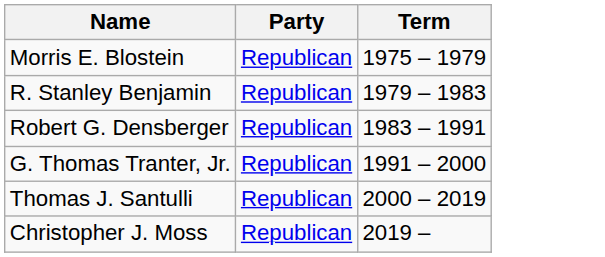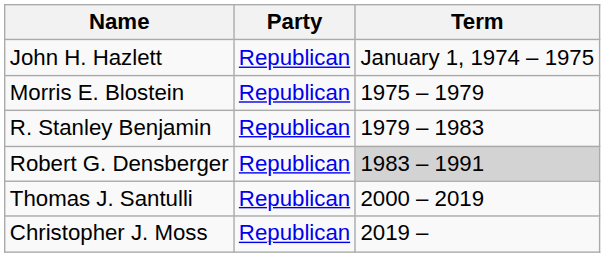+ row: John H. Hazlett | Republican | January 1, 1974 – 1975
Robert G. Densberger | Term: no background -> lightgrey background
- row: G. Thomas Tranter, Jr. | Republican | 1991 – 2000
